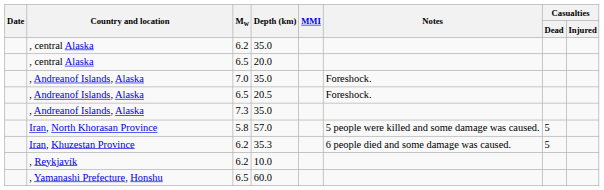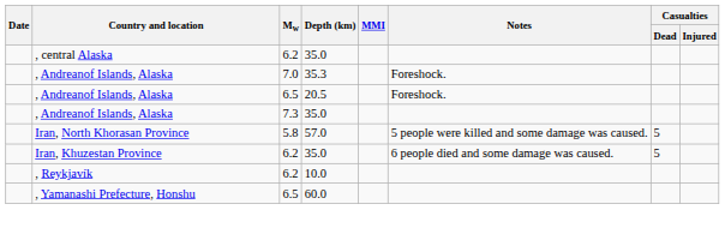- row: , central Alaska | 6.5 | 20.0
, Andreanof Islands, Alaska / 7.0 | Depth (km): 35.0 -> 35.3
Iran, Khuzestan Province | Depth (km): 35.3 -> 35.0
